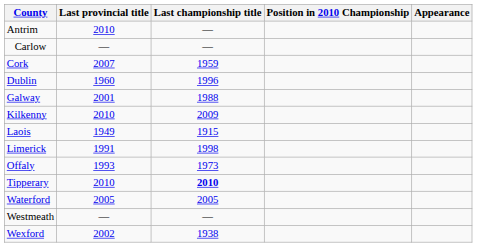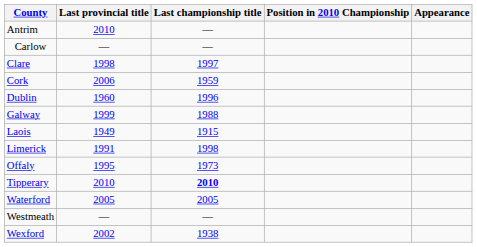+ row: Clare | 1998 | 1997
Cork | Last provincial title: 2007 -> 2006
Galway | Last provincial title: 2001 -> 1999
- row: Kilkenny | 2010 | 2009
Offaly | Last provincial title: 1993 -> 1995
